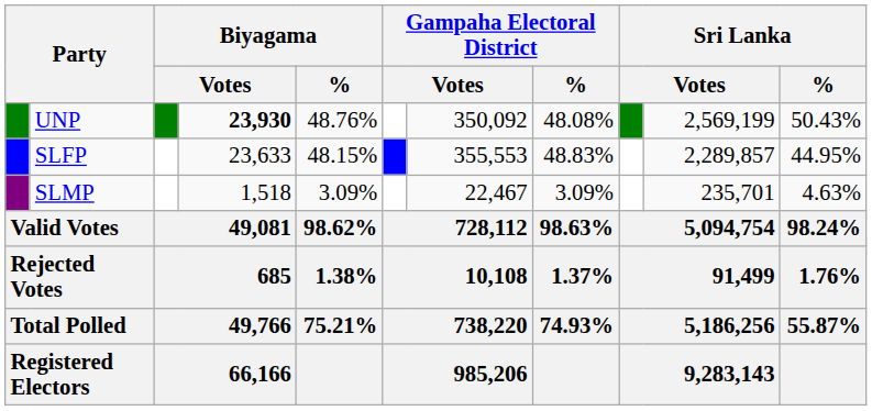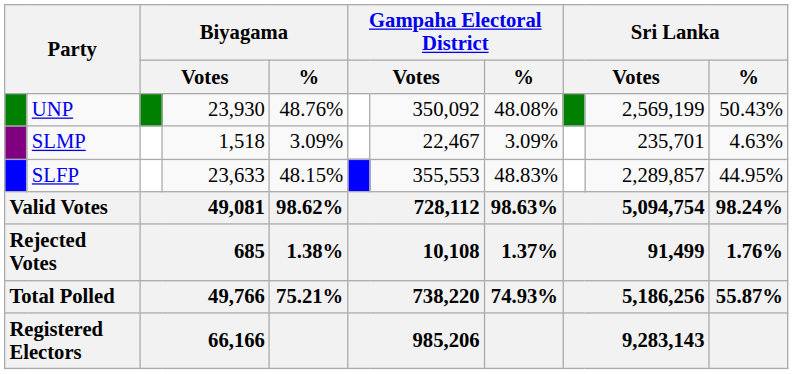UNP | column 4: bold -> normal
rows swapped: SLFP <-> SLMP
